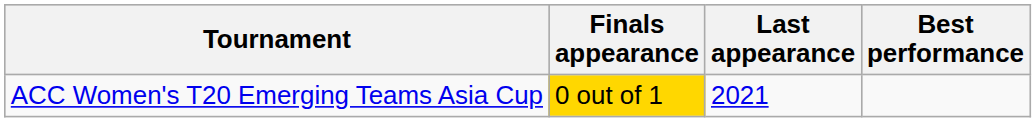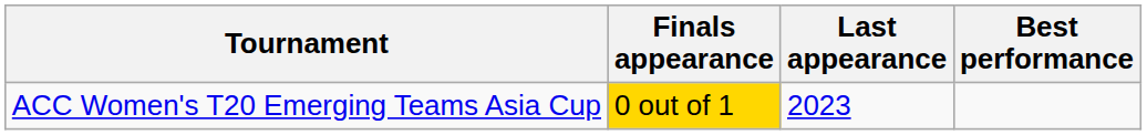ACC Women's T20 Emerging Teams Asia Cup | Last appearance: 2021 -> 2023
